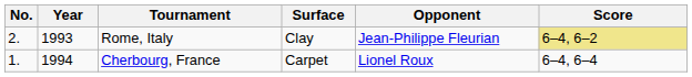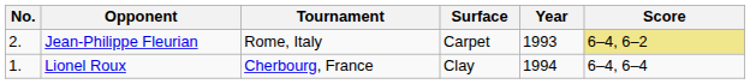columns swapped: Year <-> Opponent
Rome, Italy | Surface: Clay -> Carpet
Cherbourg, France | Surface: Carpet -> Clay
